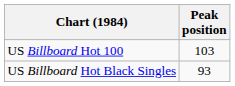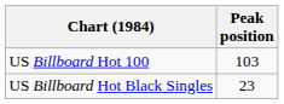US Billboard Hot Black Singles | Peak position: 93 -> 23
